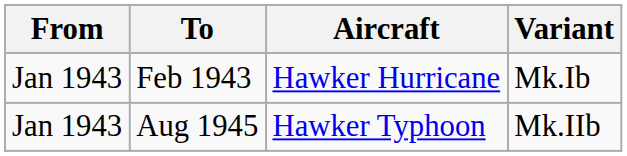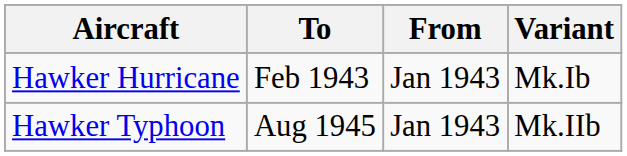columns swapped: From <-> Aircraft
